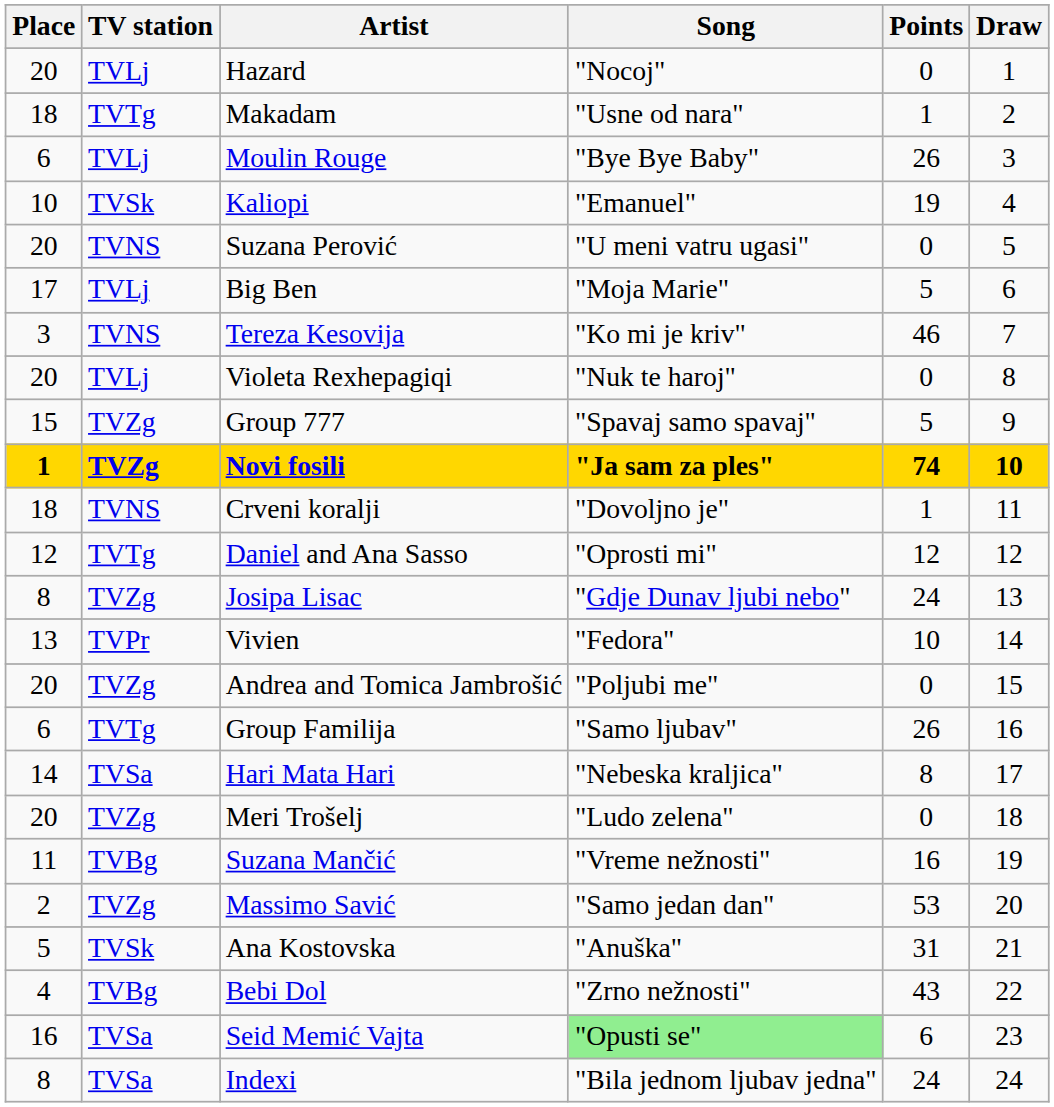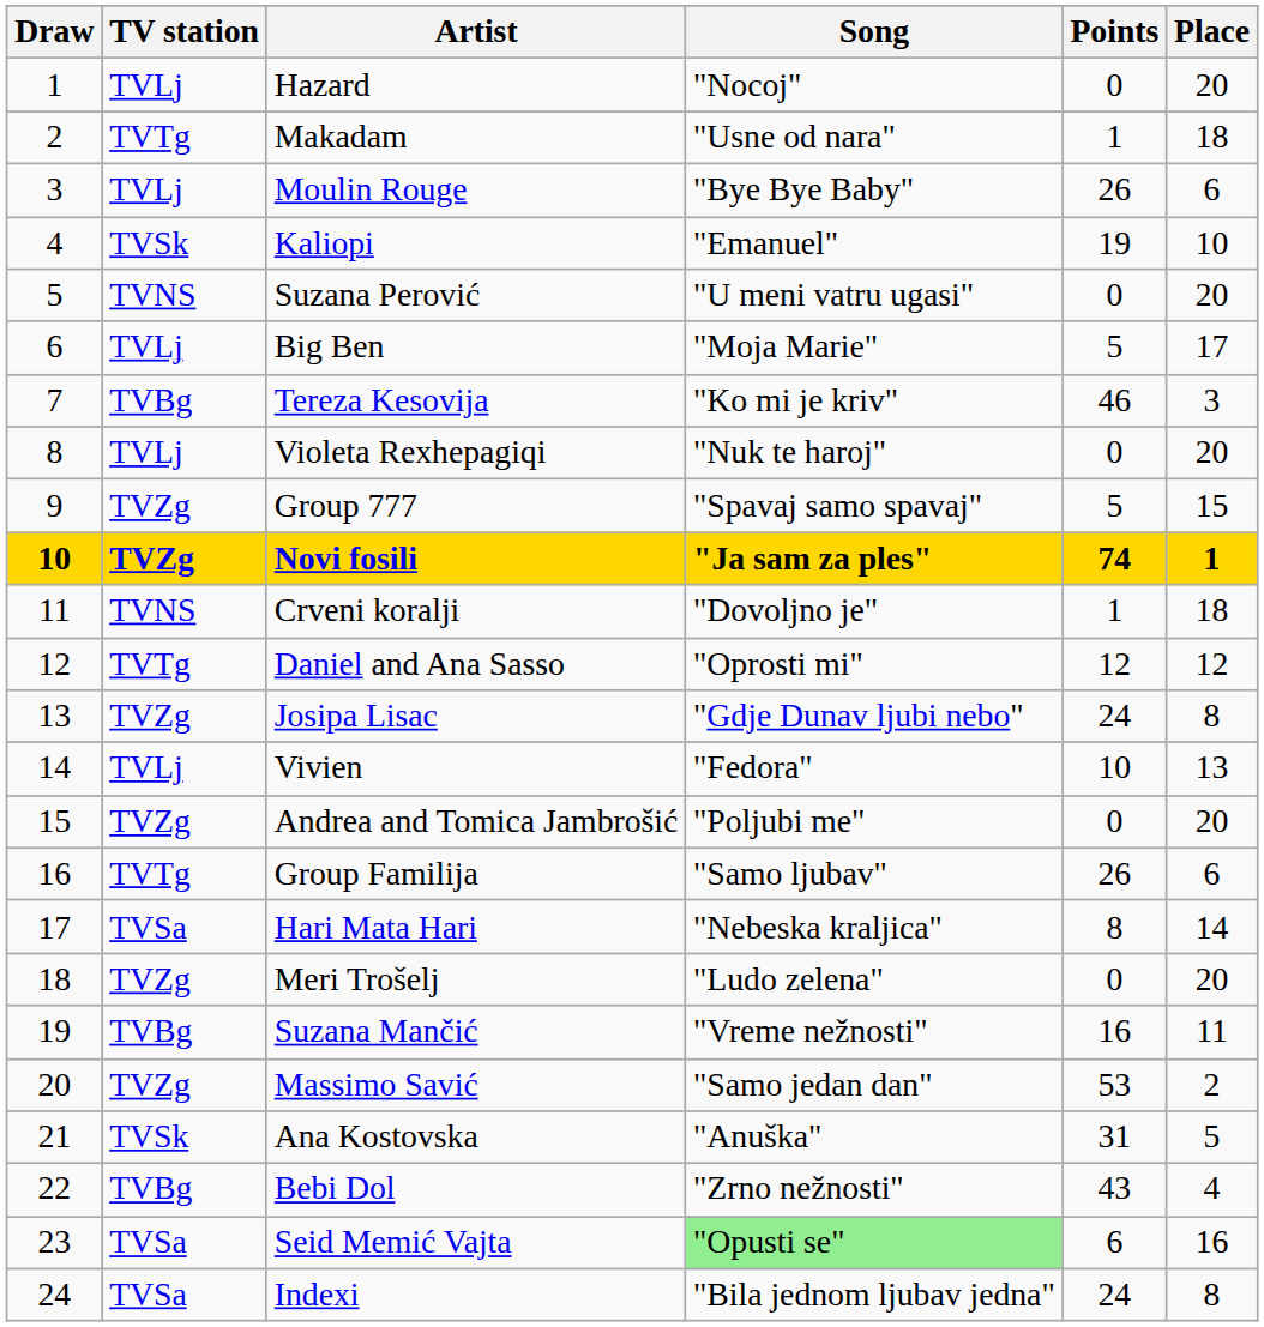columns swapped: Draw <-> Place
Tereza Kesovija | TV station: TVNS -> TVBg
Vivien | TV station: TVPr -> TVLj
